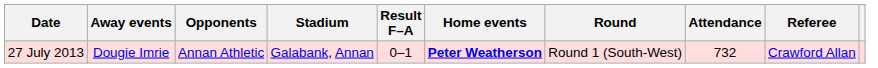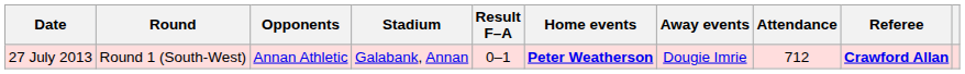columns swapped: Round <-> Away events
27 July 2013 | Attendance: 732 -> 712
27 July 2013 | Referee: normal -> bold
